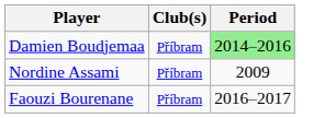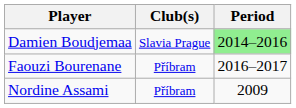Damien Boudjemaa | Club(s): Příbram -> Slavia Prague
rows swapped: Faouzi Bourenane <-> Nordine Assami
